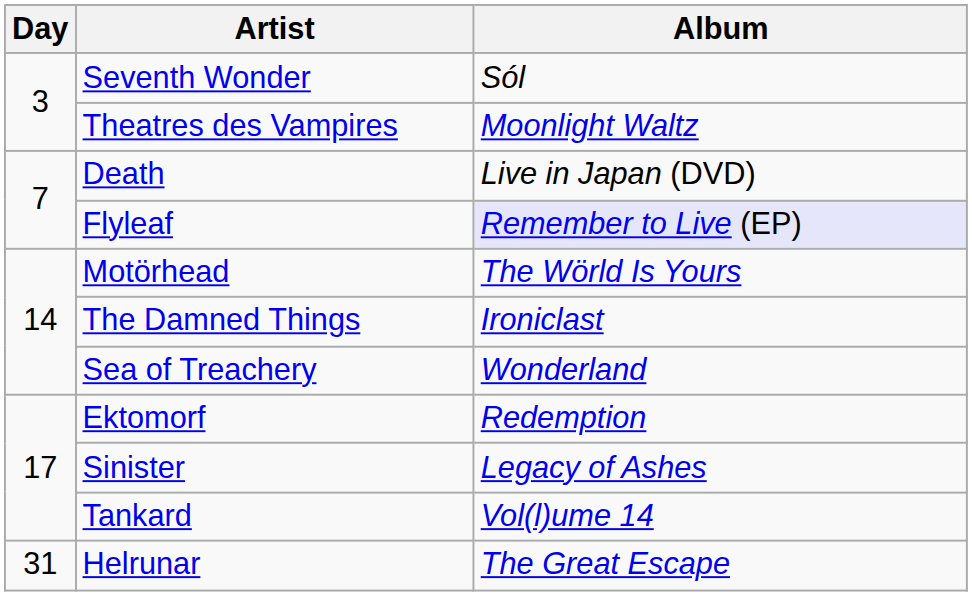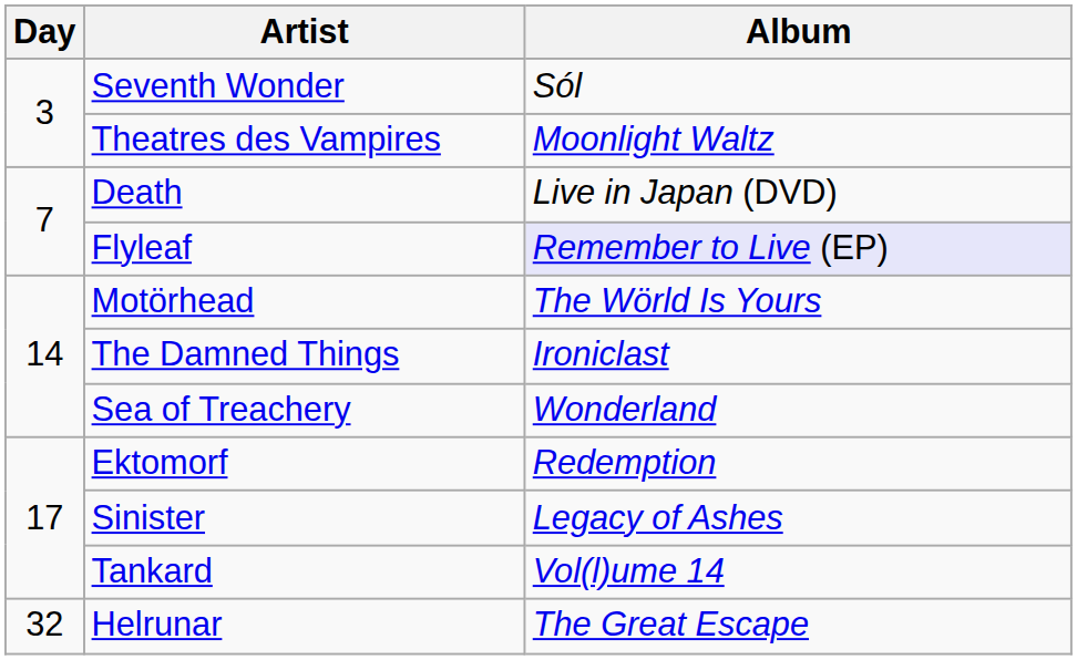Helrunar | Day: 31 -> 32
